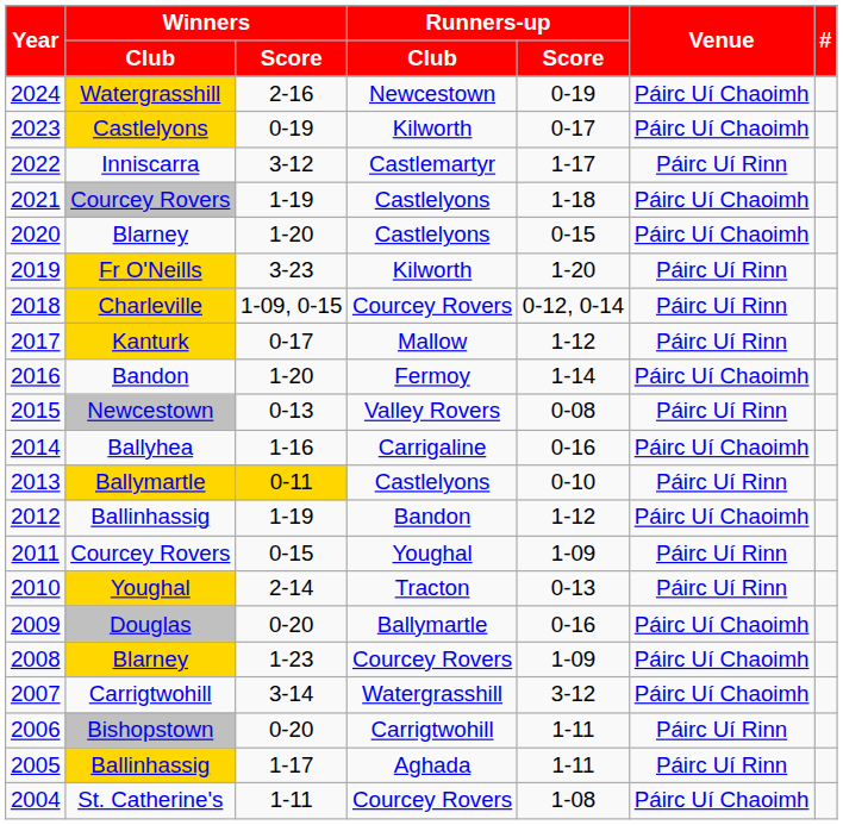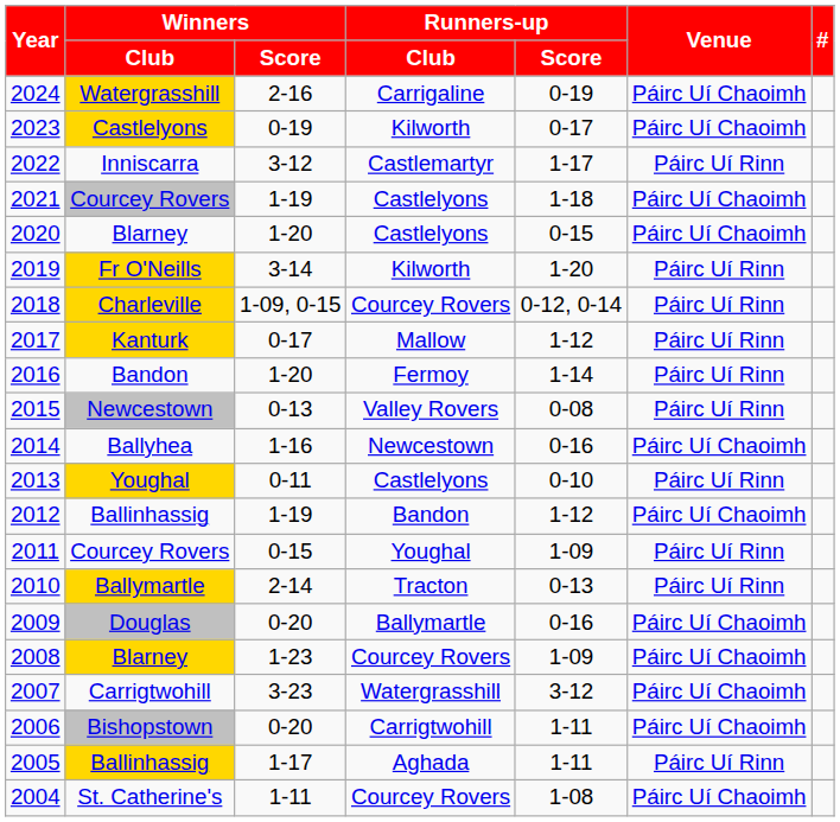2024 | Runners-up / Club: Newcestown -> Carrigaline
2019 | Winners / Score: 3-23 -> 3-14
2016 | Venue: Páirc Uí Chaoimh -> Páirc Uí Rinn
2014 | Runners-up / Club: Carrigaline -> Newcestown
2013 | Winners / Club: Ballymartle -> Youghal
2013 | Winners / Score: gold background -> no background
2010 | Winners / Club: Youghal -> Ballymartle
2007 | Winners / Score: 3-14 -> 3-23
2006 | Venue: Páirc Uí Rinn -> Páirc Uí Chaoimh
